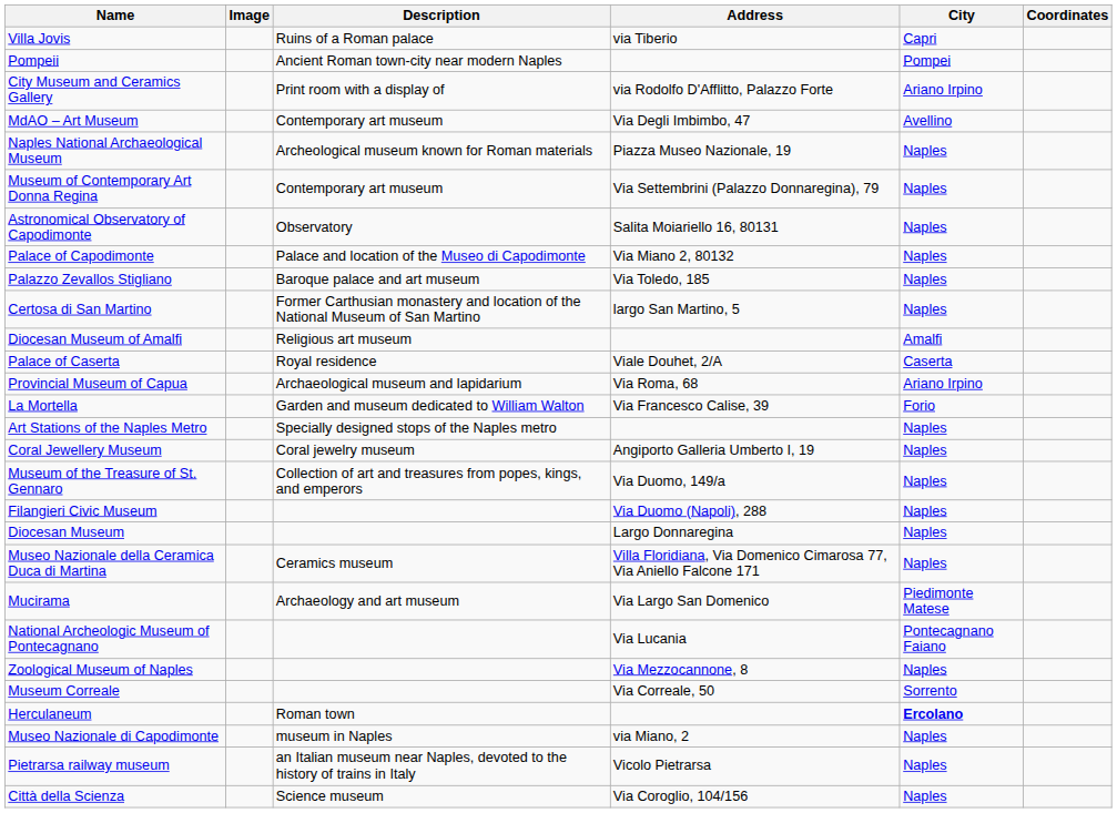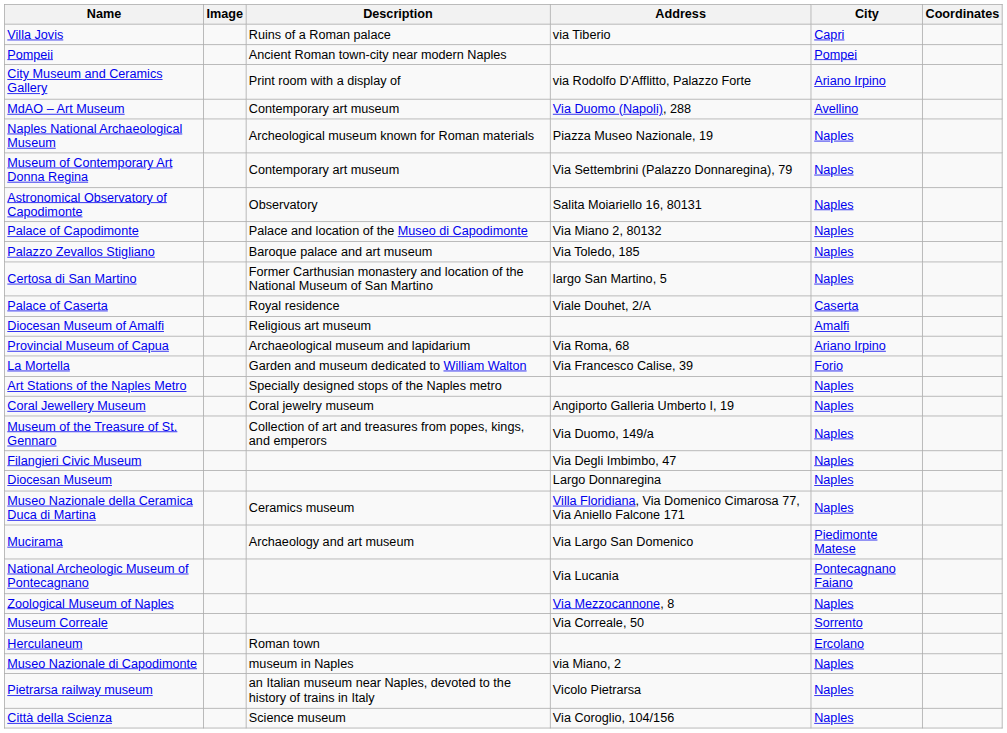MdAO – Art Museum | Address: Via Degli Imbimbo, 47 -> Via Duomo (Napoli), 288
rows swapped: Palace of Caserta <-> Diocesan Museum of Amalfi
Filangieri Civic Museum | Address: Via Duomo (Napoli), 288 -> Via Degli Imbimbo, 47
Herculaneum | City: bold -> normal
